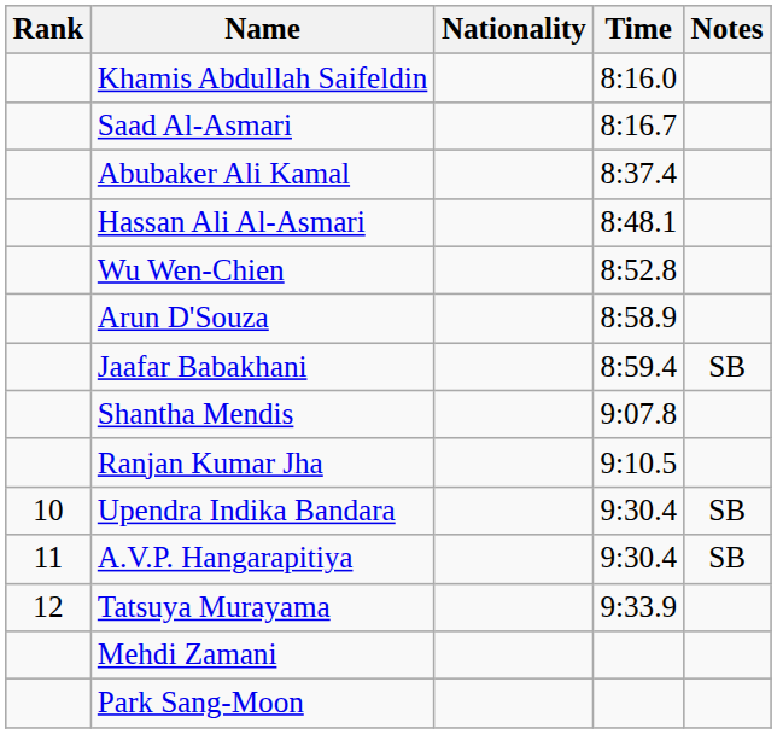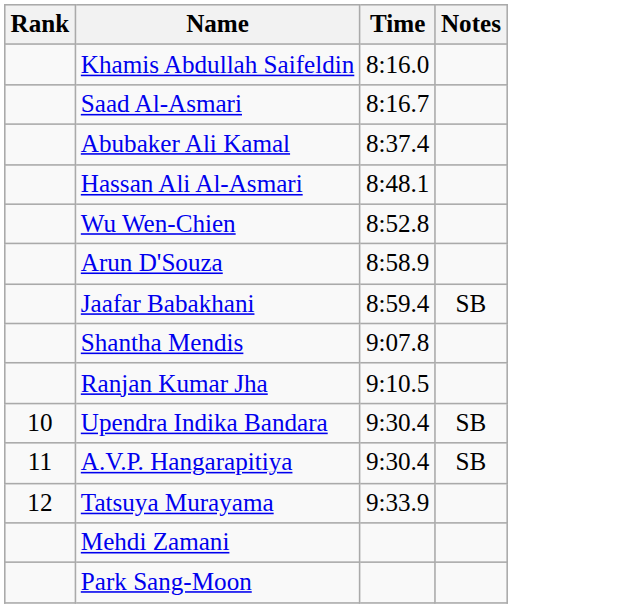- column: Nationality
